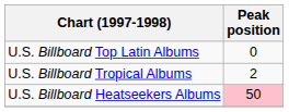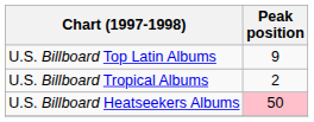U.S. Billboard Top Latin Albums | Peak position: 0 -> 9
